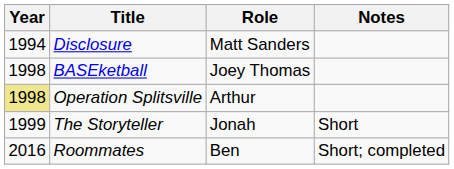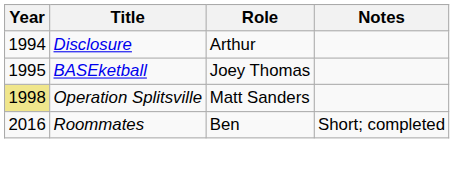Disclosure | Role: Matt Sanders -> Arthur
BASEketball | Year: 1998 -> 1995
Operation Splitsville | Role: Arthur -> Matt Sanders
- row: 1999 | The Storyteller | Jonah | Short
